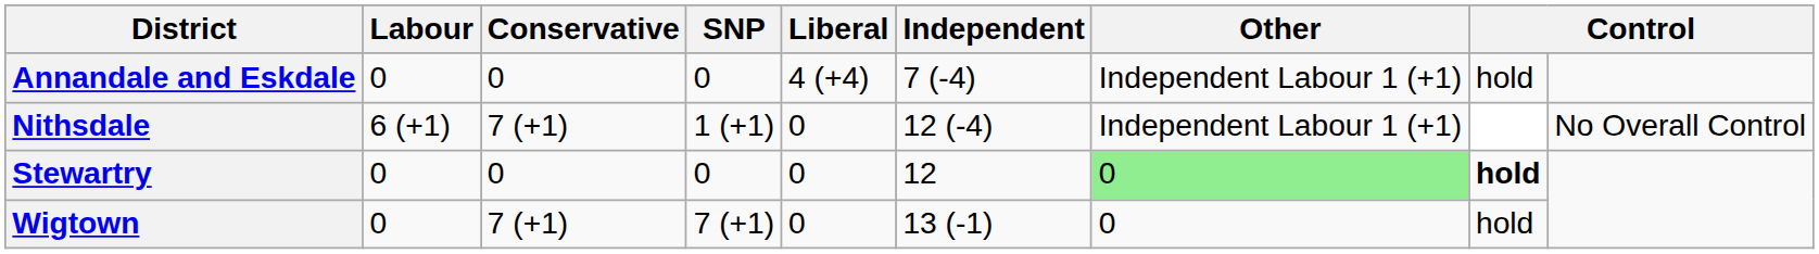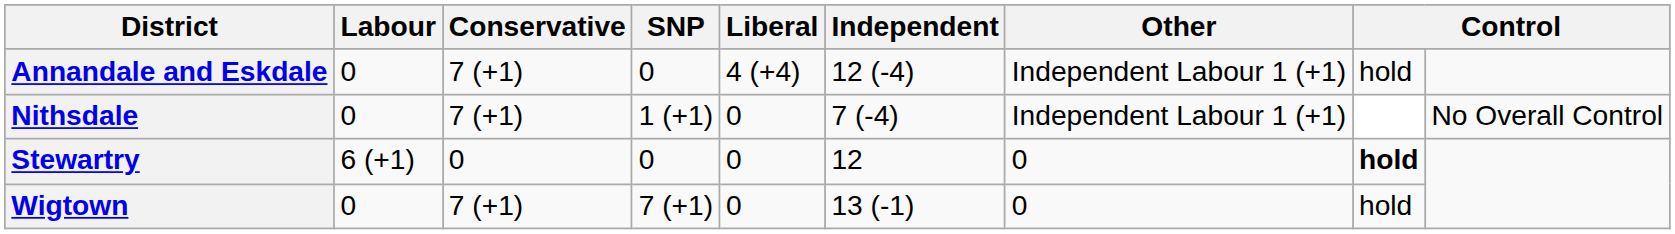Annandale and Eskdale | Conservative: 0 -> 7 (+1)
Annandale and Eskdale | Independent: 7 (-4) -> 12 (-4)
Nithsdale | Labour: 6 (+1) -> 0
Nithsdale | Independent: 12 (-4) -> 7 (-4)
Stewartry | Labour: 0 -> 6 (+1)
Stewartry | Other: lightgreen background -> no background
